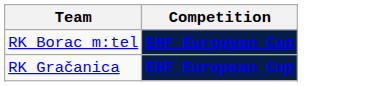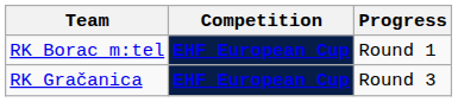+ column: Progress | Round 1 | Round 3
